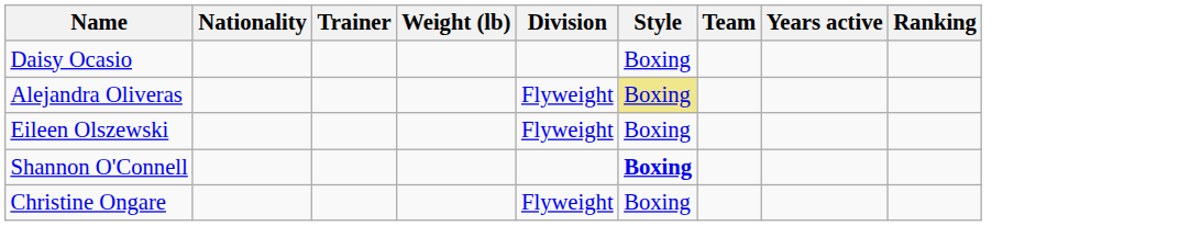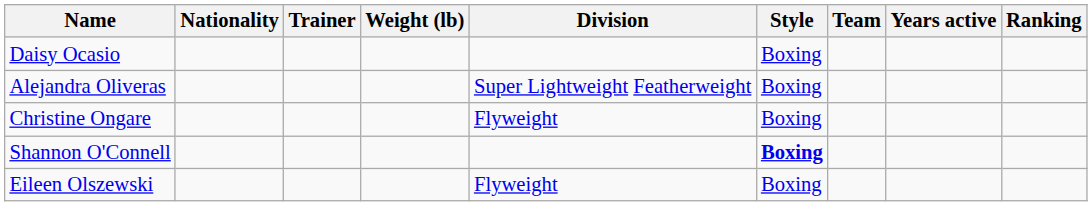Alejandra Oliveras | Division: Flyweight -> Super Lightweight Featherweight
Alejandra Oliveras | Style: khaki background -> no background
rows swapped: Eileen Olszewski <-> Christine Ongare
